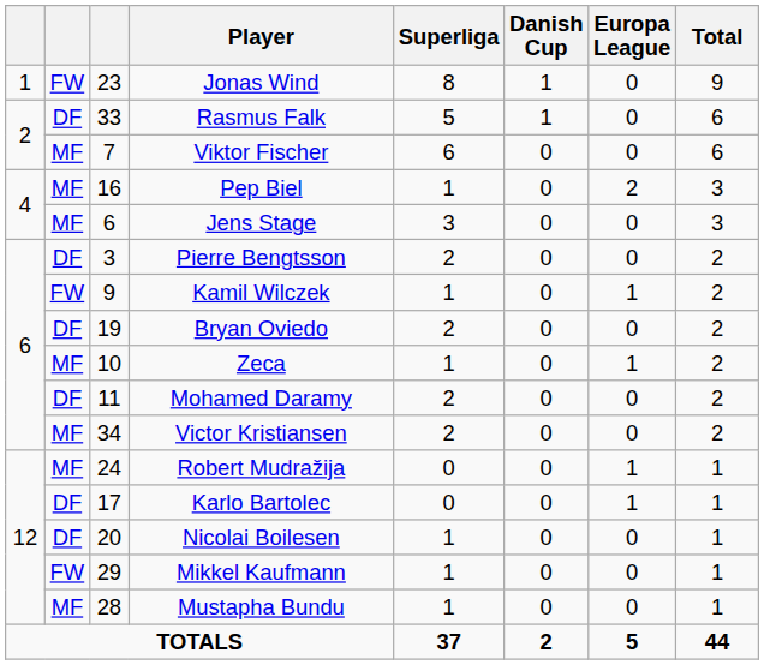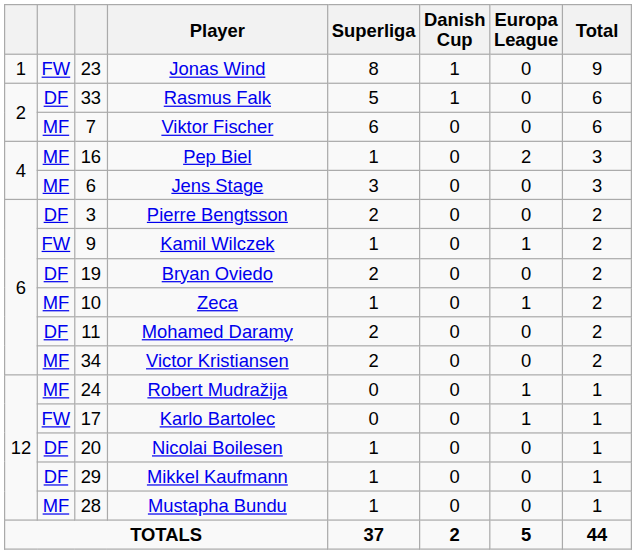Karlo Bartolec | column 2: DF -> FW
Mikkel Kaufmann | column 2: FW -> DF
